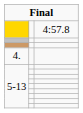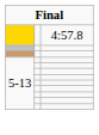- row: 4.
